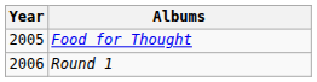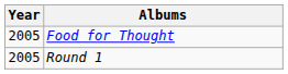Round 1 | Year: 2006 -> 2005
